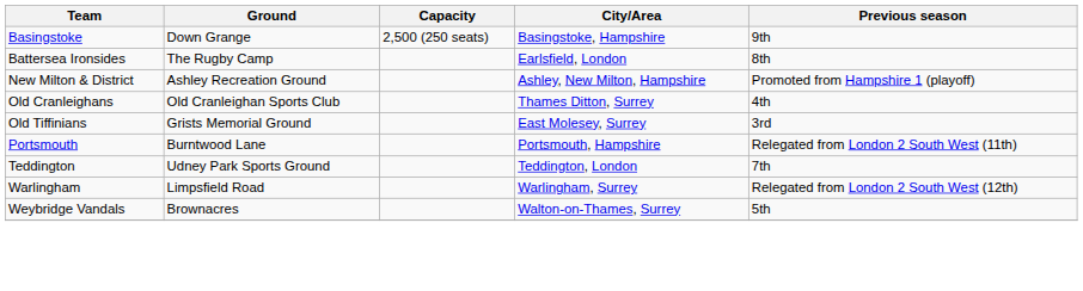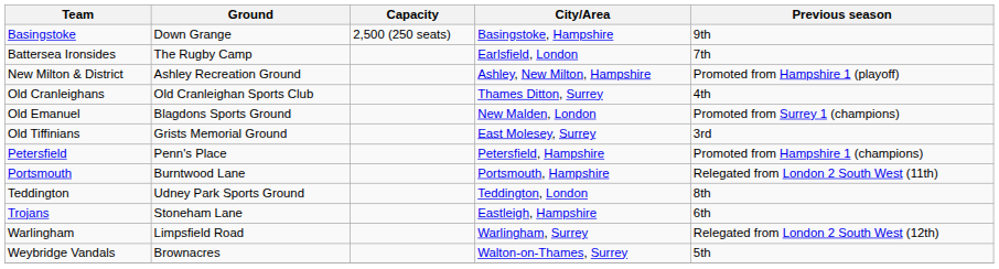Battersea Ironsides | Previous season: 8th -> 7th
+ row: Old Emanuel | Blagdons Sports Ground | New Malden, London | Promoted from Surrey 1 (champions)
+ row: Petersfield | Penn's Place | Petersfield, Hampshire | Promoted from Hampshire 1 (champions)
Teddington | Previous season: 7th -> 8th
+ row: Trojans | Stoneham Lane | Eastleigh, Hampshire | 6th
